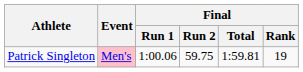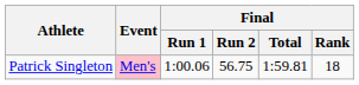Patrick Singleton | Final / Run 2: 59.75 -> 56.75
Patrick Singleton | Final / Rank: 19 -> 18
